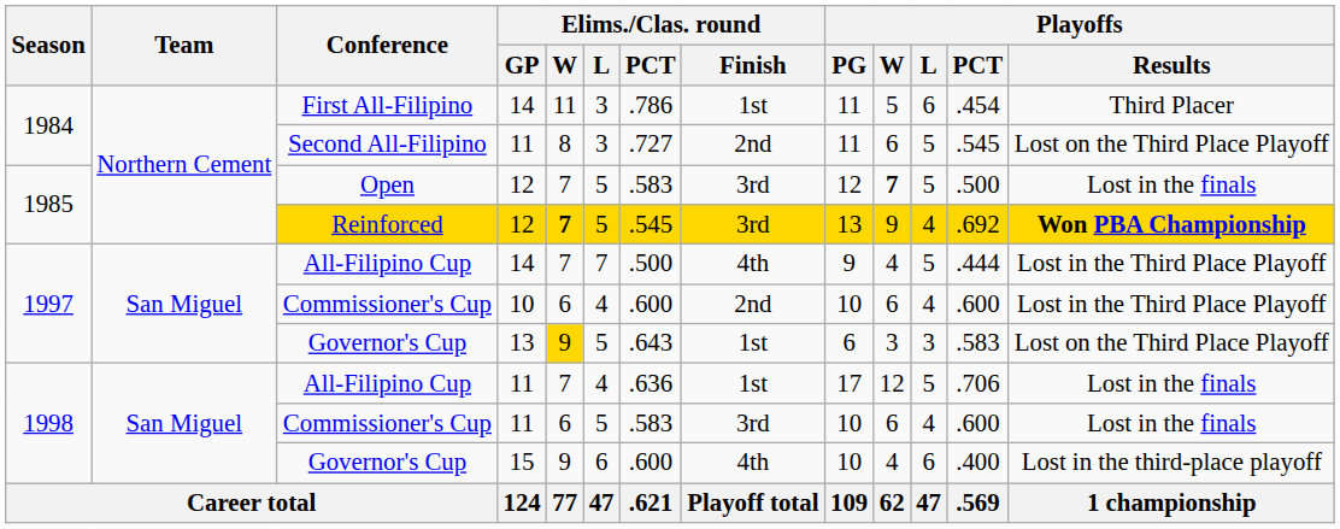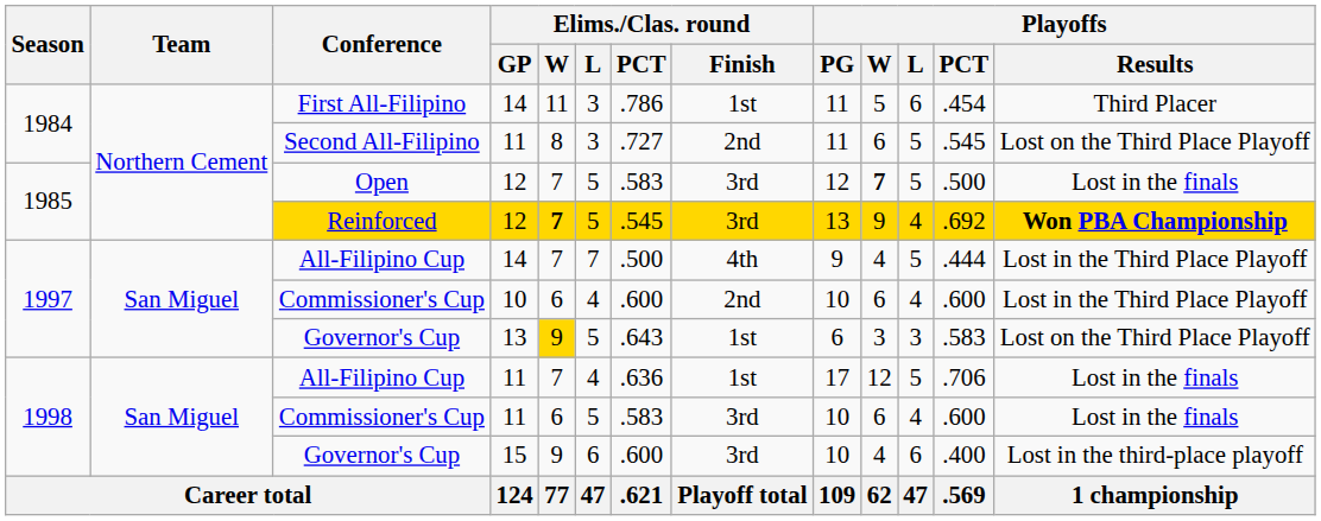Governor's Cup / 15 | Elims./Clas. round / Finish: 4th -> 3rd
